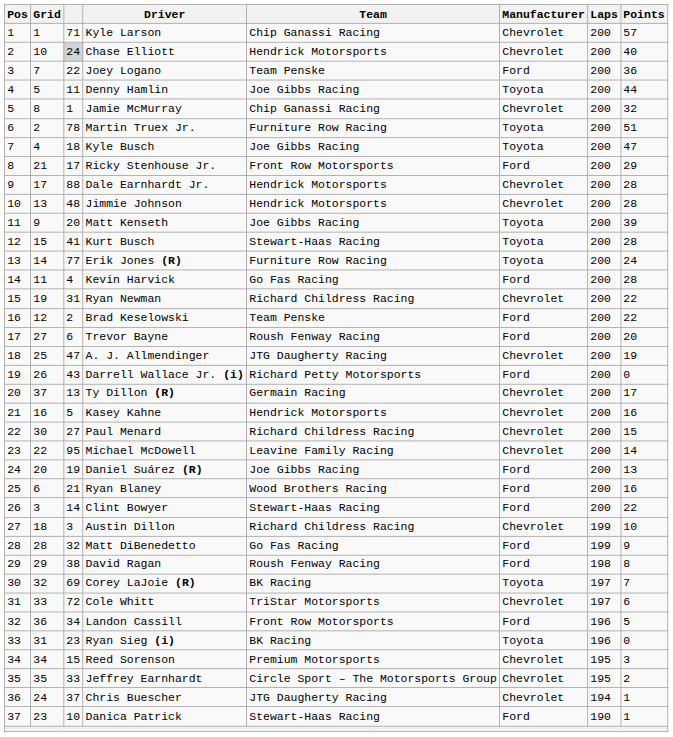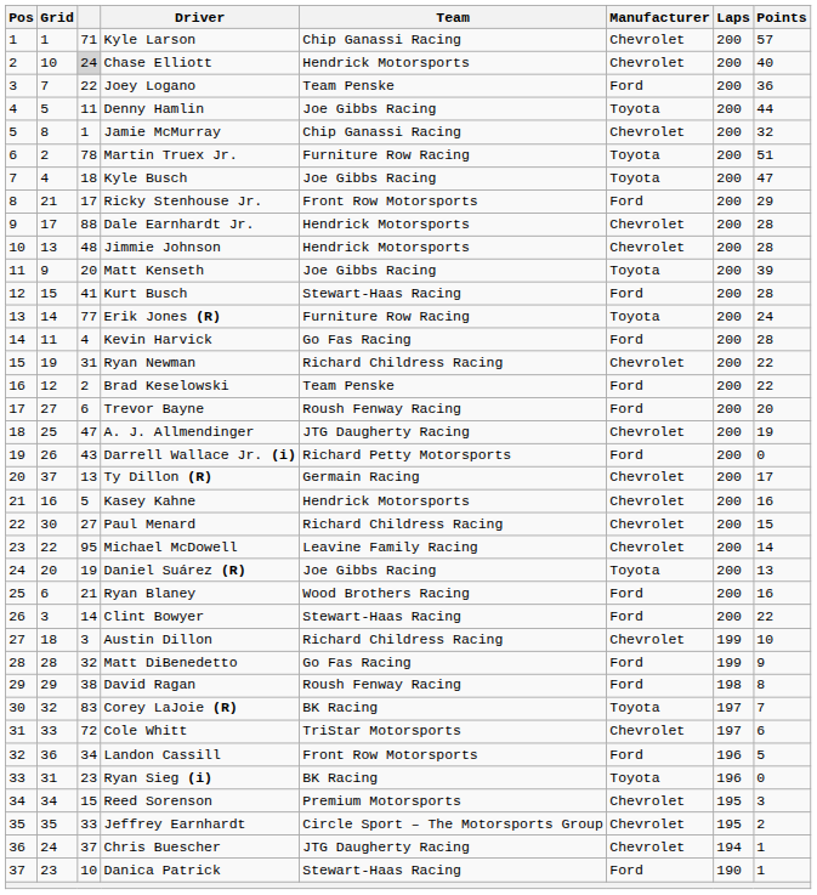Kurt Busch | Manufacturer: Toyota -> Ford
Daniel Suárez (R) | Manufacturer: Ford -> Toyota
Corey LaJoie (R) | column 3: 69 -> 83
